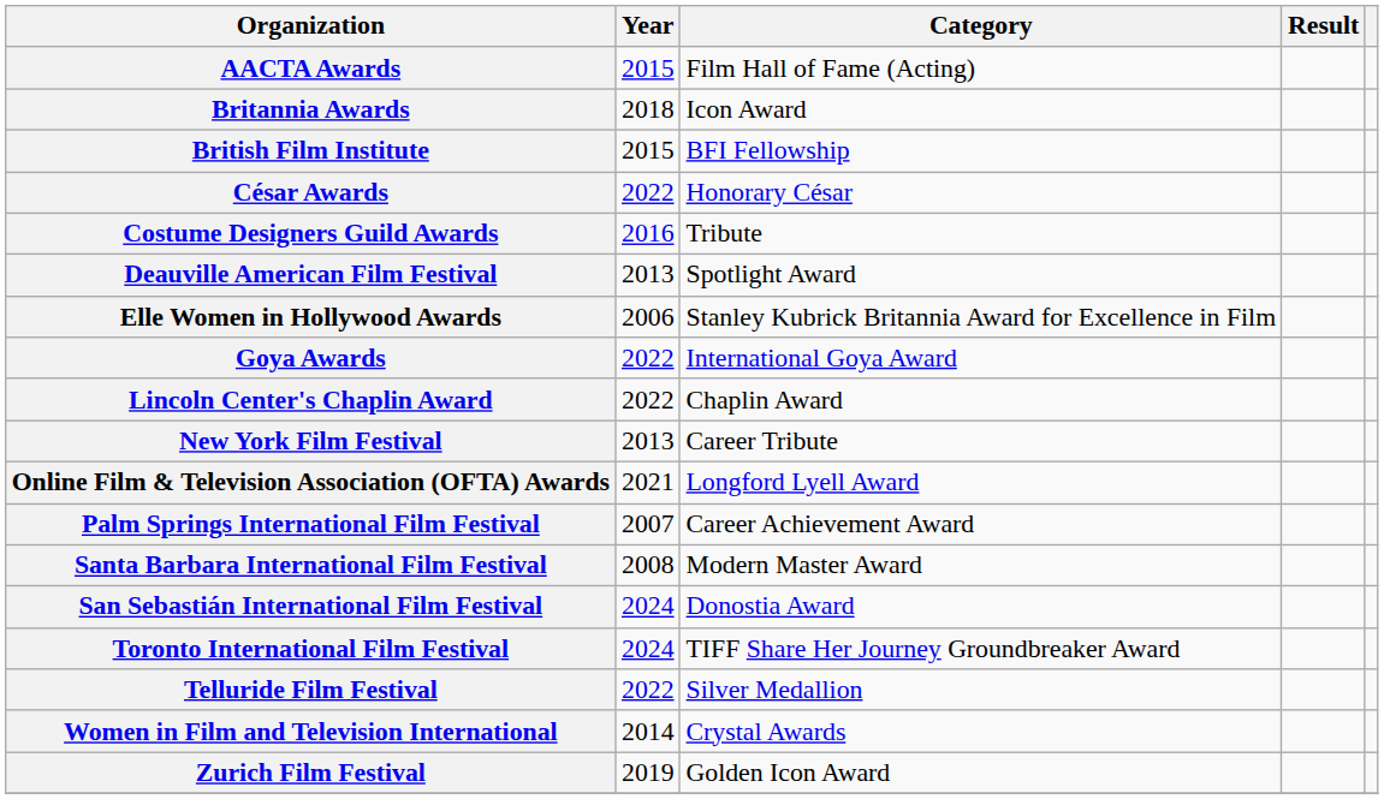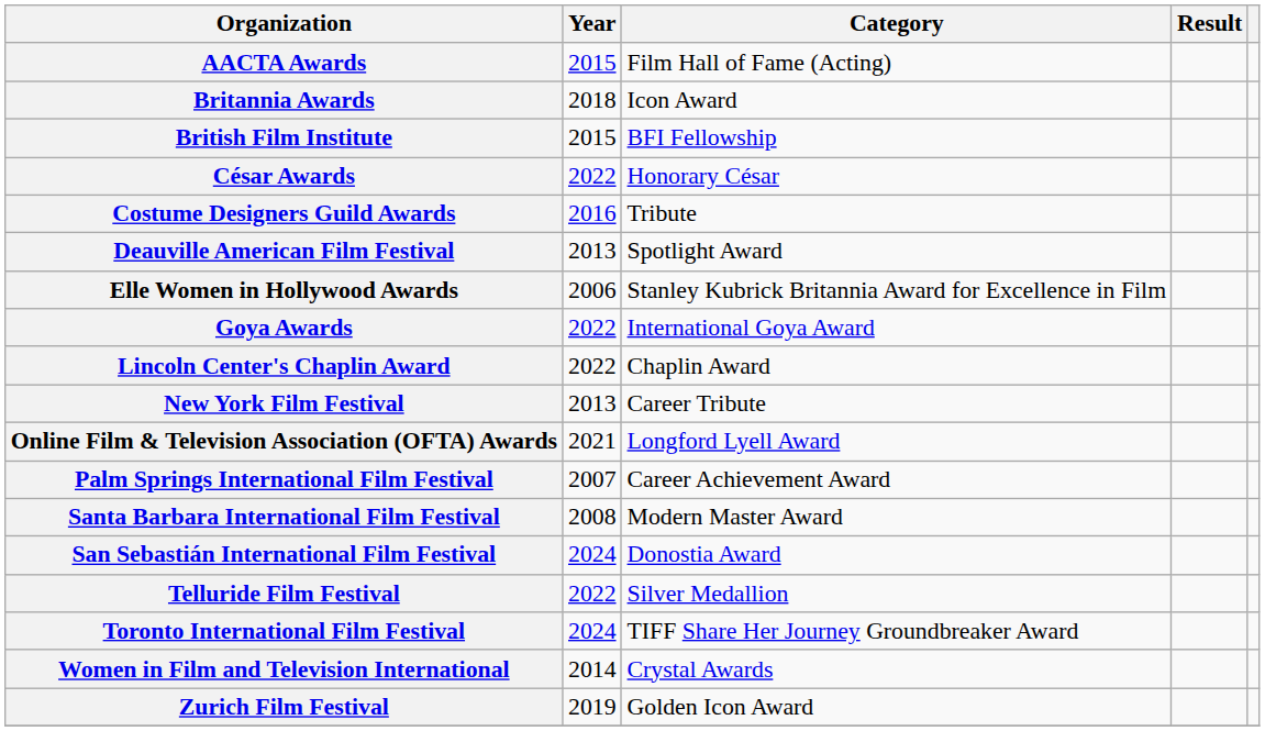rows swapped: Telluride Film Festival <-> Toronto International Film Festival
